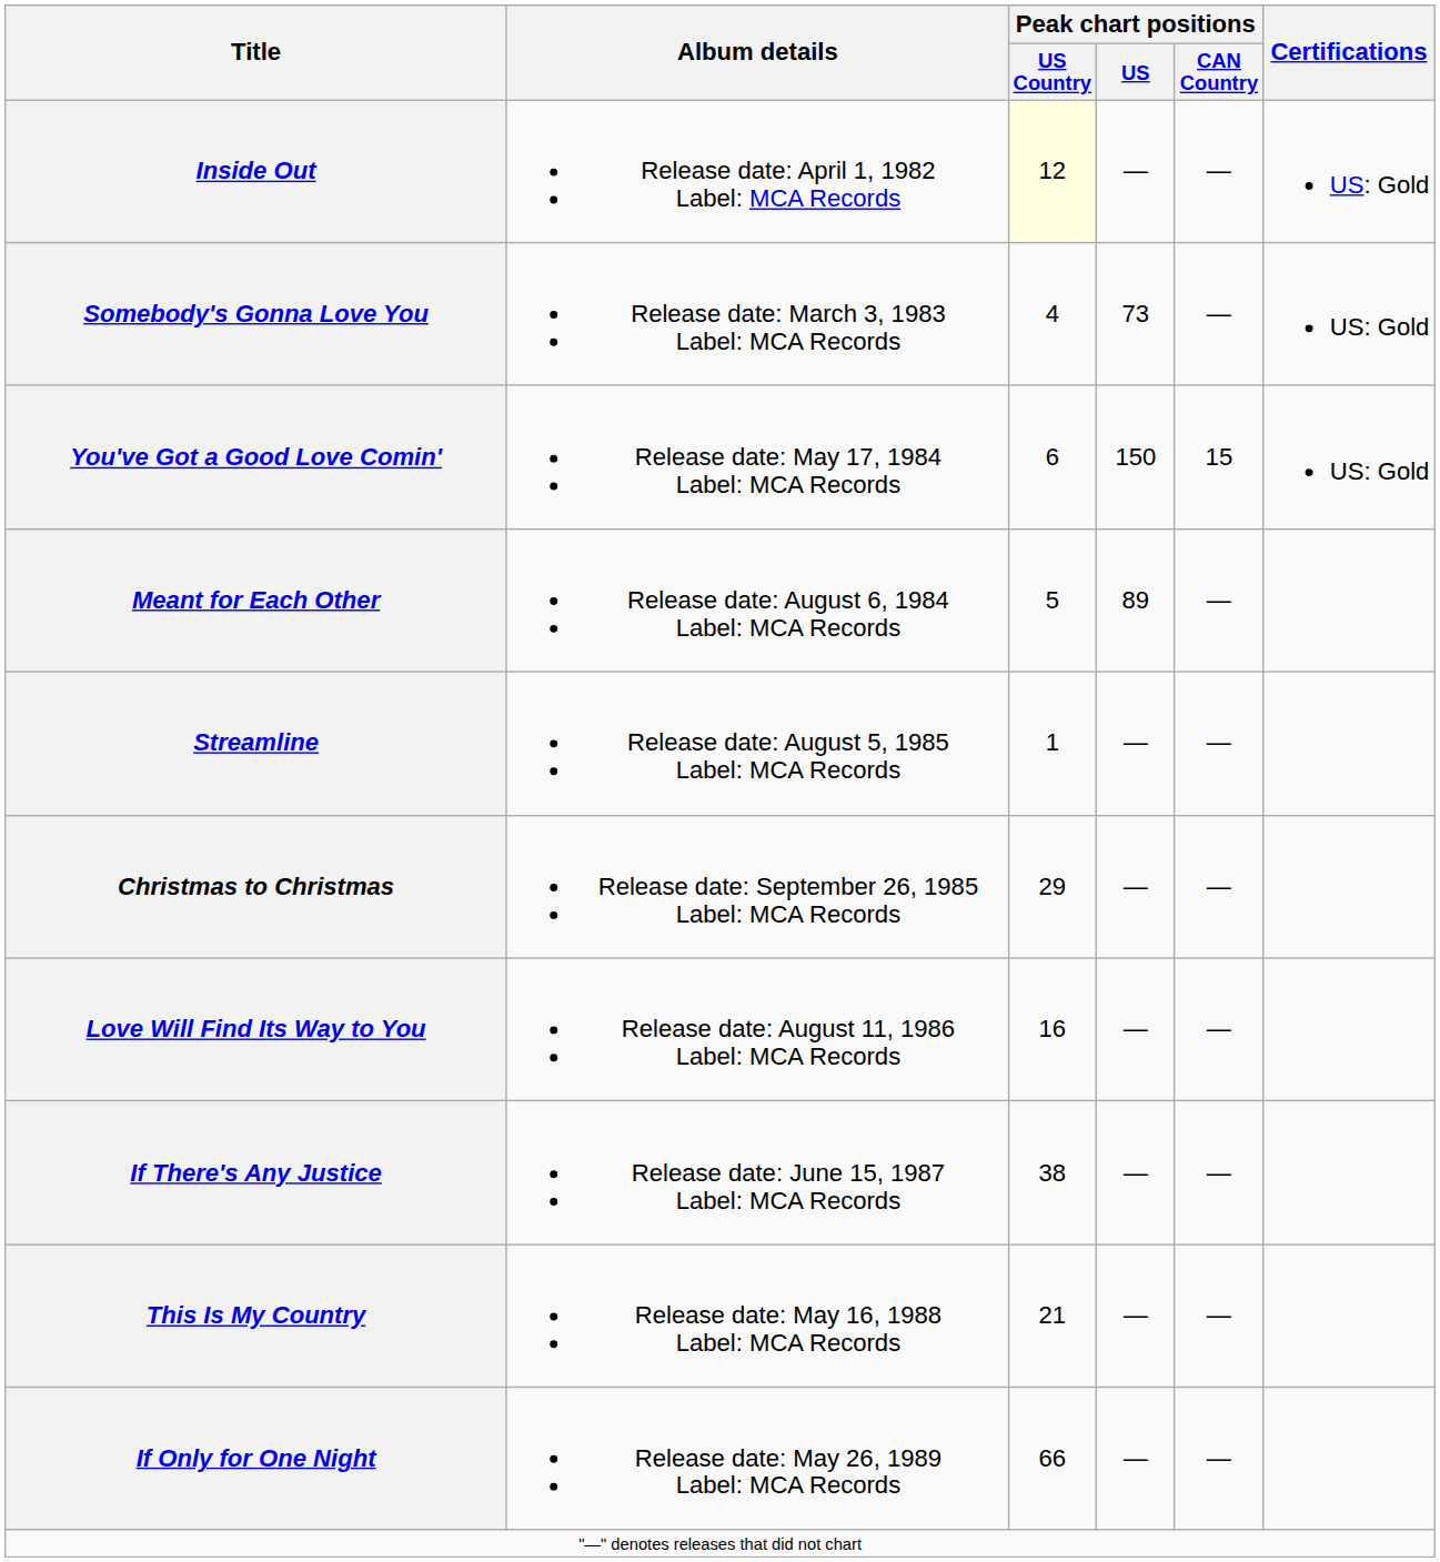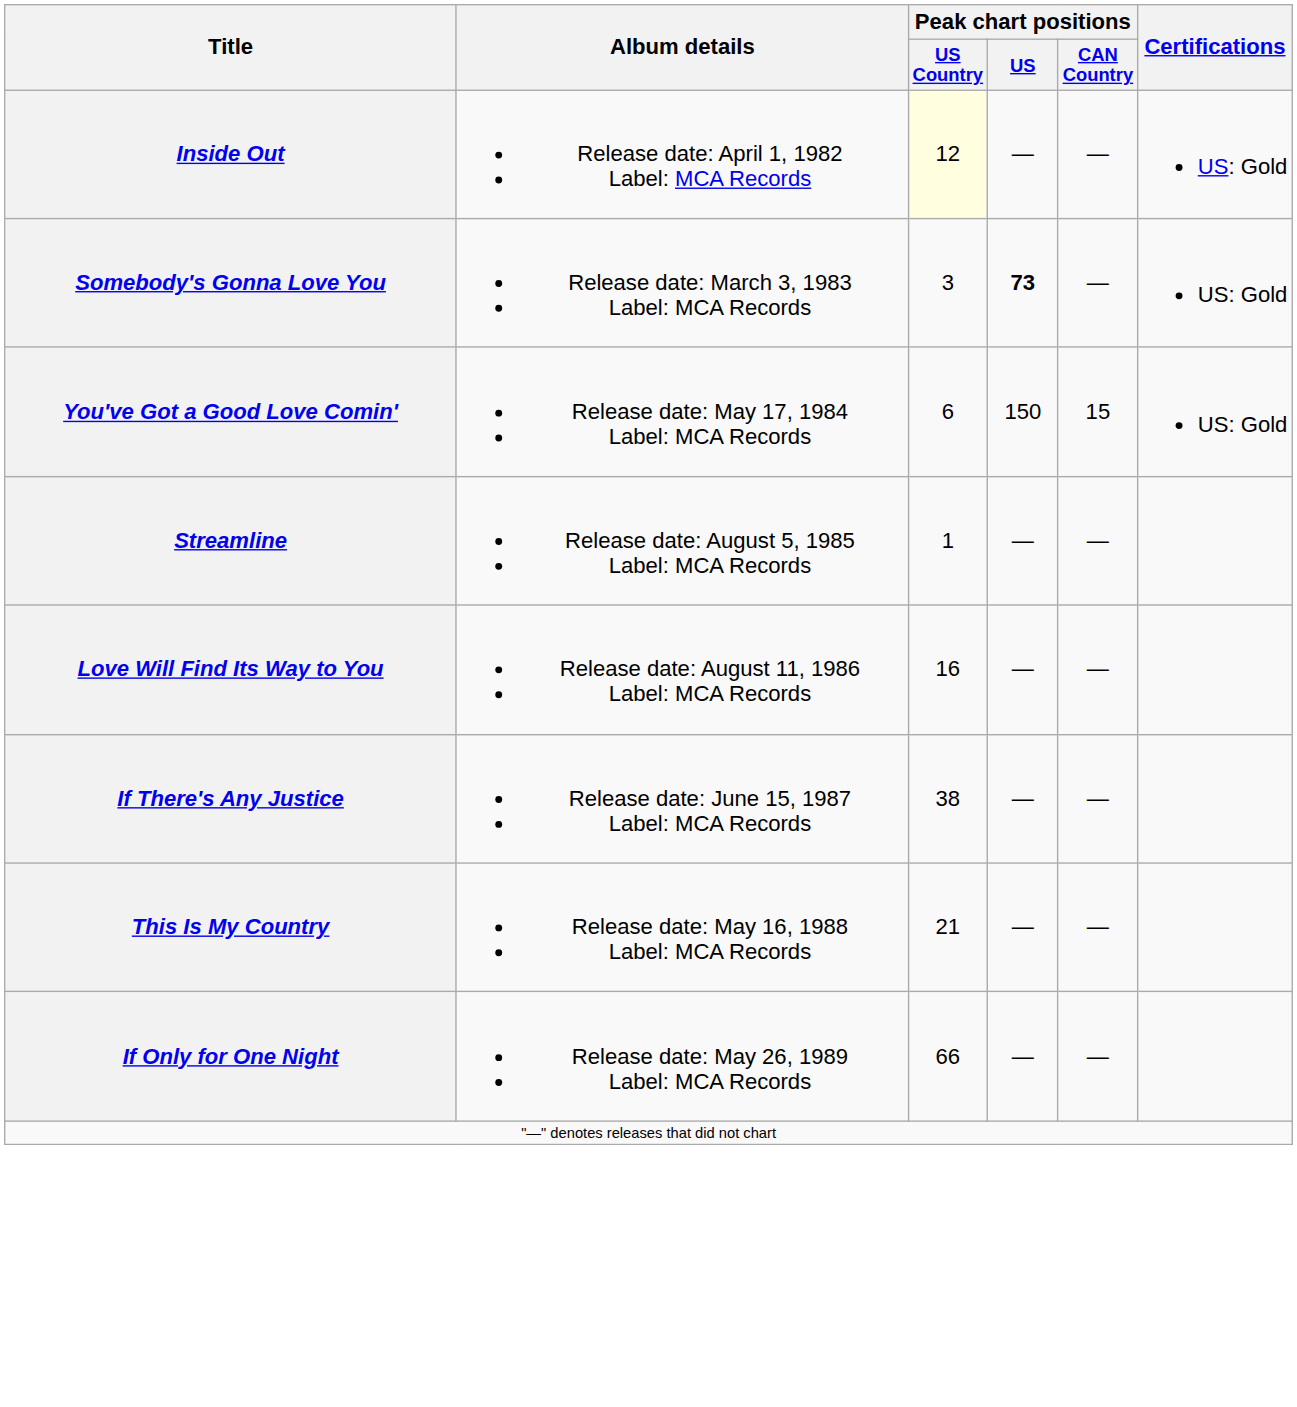Somebody's Gonna Love You | Peak chart positions / US Country: 4 -> 3
Somebody's Gonna Love You | Peak chart positions / US: normal -> bold
- row: Meant for Each Other | Release date: August 6, 1984 Label: MCA Records | 5 | 89 | —
- row: Christmas to Christmas | Release date: September 26, 1985 Label: MCA Records | 29 | — | —
